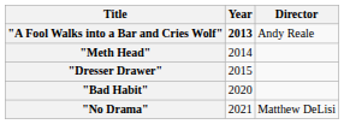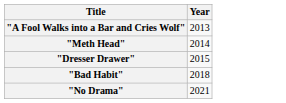- column: Director | Andy Reale | Matthew DeLisi
"A Fool Walks into a Bar and Cries Wolf" | Year: bold -> normal
"Bad Habit" | Year: 2020 -> 2018
